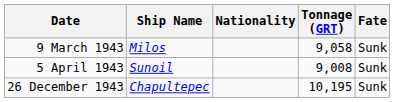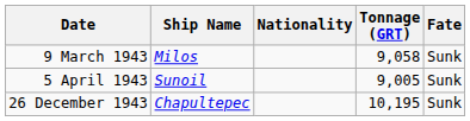5 April 1943 | Tonnage (GRT): 9,008 -> 9,005
